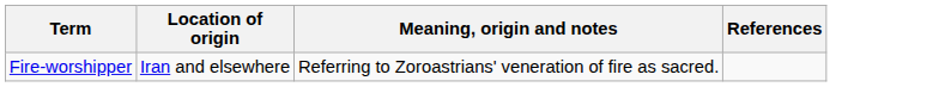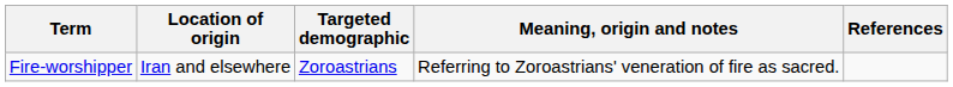+ column: Targeted demographic | Zoroastrians
